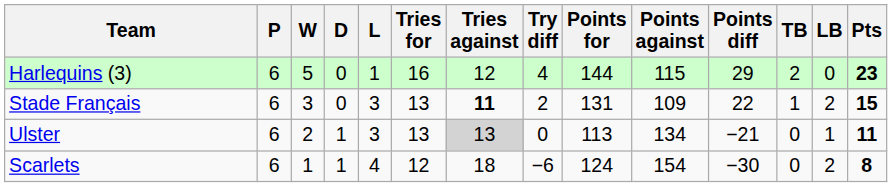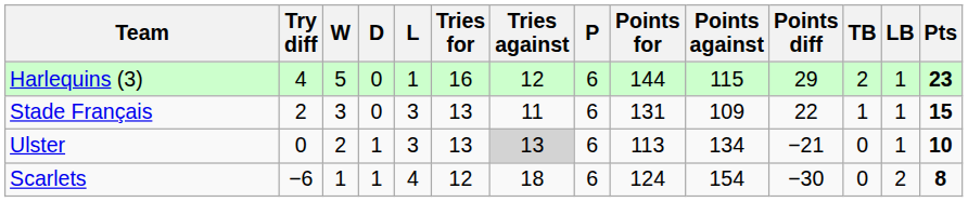columns swapped: P <-> Try diff
Harlequins (3) | LB: 0 -> 1
Stade Français | Tries against: bold -> normal
Stade Français | LB: 2 -> 1
Ulster | Pts: 11 -> 10
